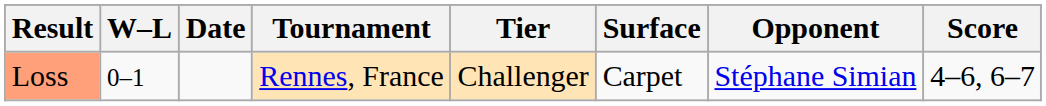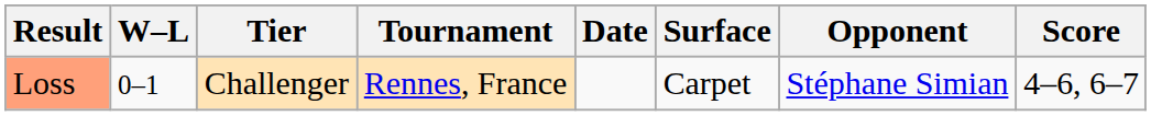columns swapped: Date <-> Tier
